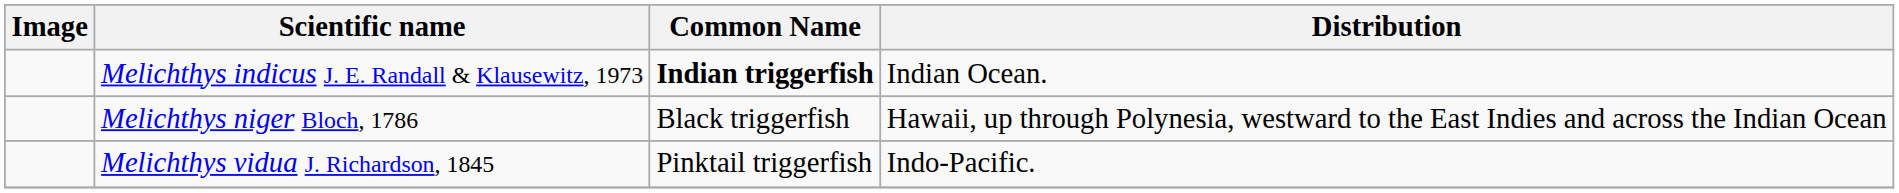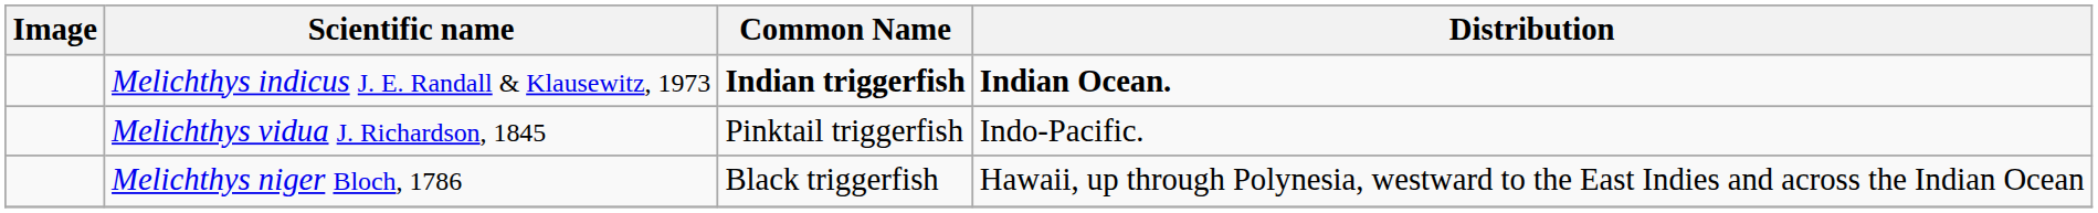Melichthys indicus J. E. Randall & Klausewitz, 1973 | Distribution: normal -> bold
rows swapped: Melichthys niger Bloch, 1786 <-> Melichthys vidua J. Richardson, 1845
